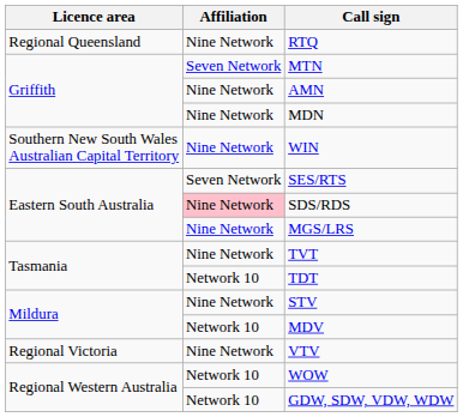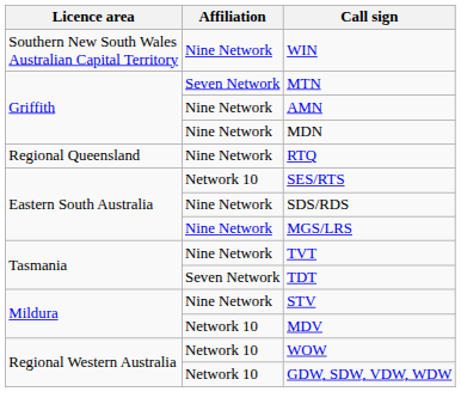rows swapped: WIN <-> RTQ
SES/RTS | Affiliation: Seven Network -> Network 10
SDS/RDS | Affiliation: pink background -> no background
TDT | Affiliation: Network 10 -> Seven Network
- row: Regional Victoria | Nine Network | VTV
